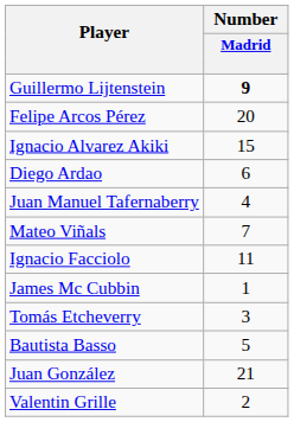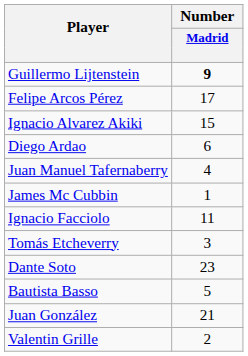Felipe Arcos Pérez | Number / Madrid: 20 -> 17
- row: Mateo Viñals | 7
rows swapped: Ignacio Facciolo <-> James Mc Cubbin
+ row: Dante Soto | 23
